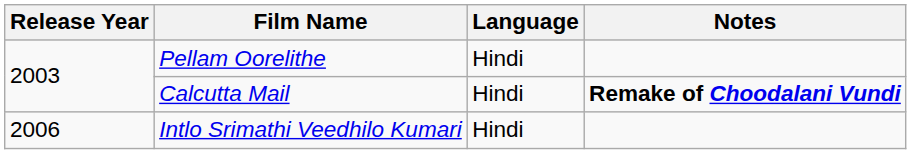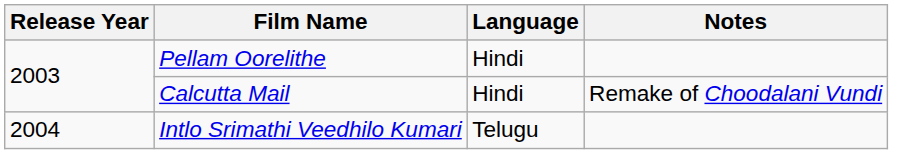Calcutta Mail | Notes: bold -> normal
Intlo Srimathi Veedhilo Kumari | Release Year: 2006 -> 2004
Intlo Srimathi Veedhilo Kumari | Language: Hindi -> Telugu
